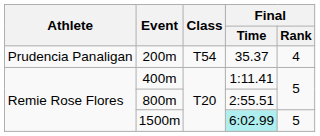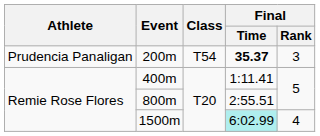200m | Final / Time: normal -> bold
200m | Final / Rank: 4 -> 3
1500m | Final / Rank: 5 -> 4
